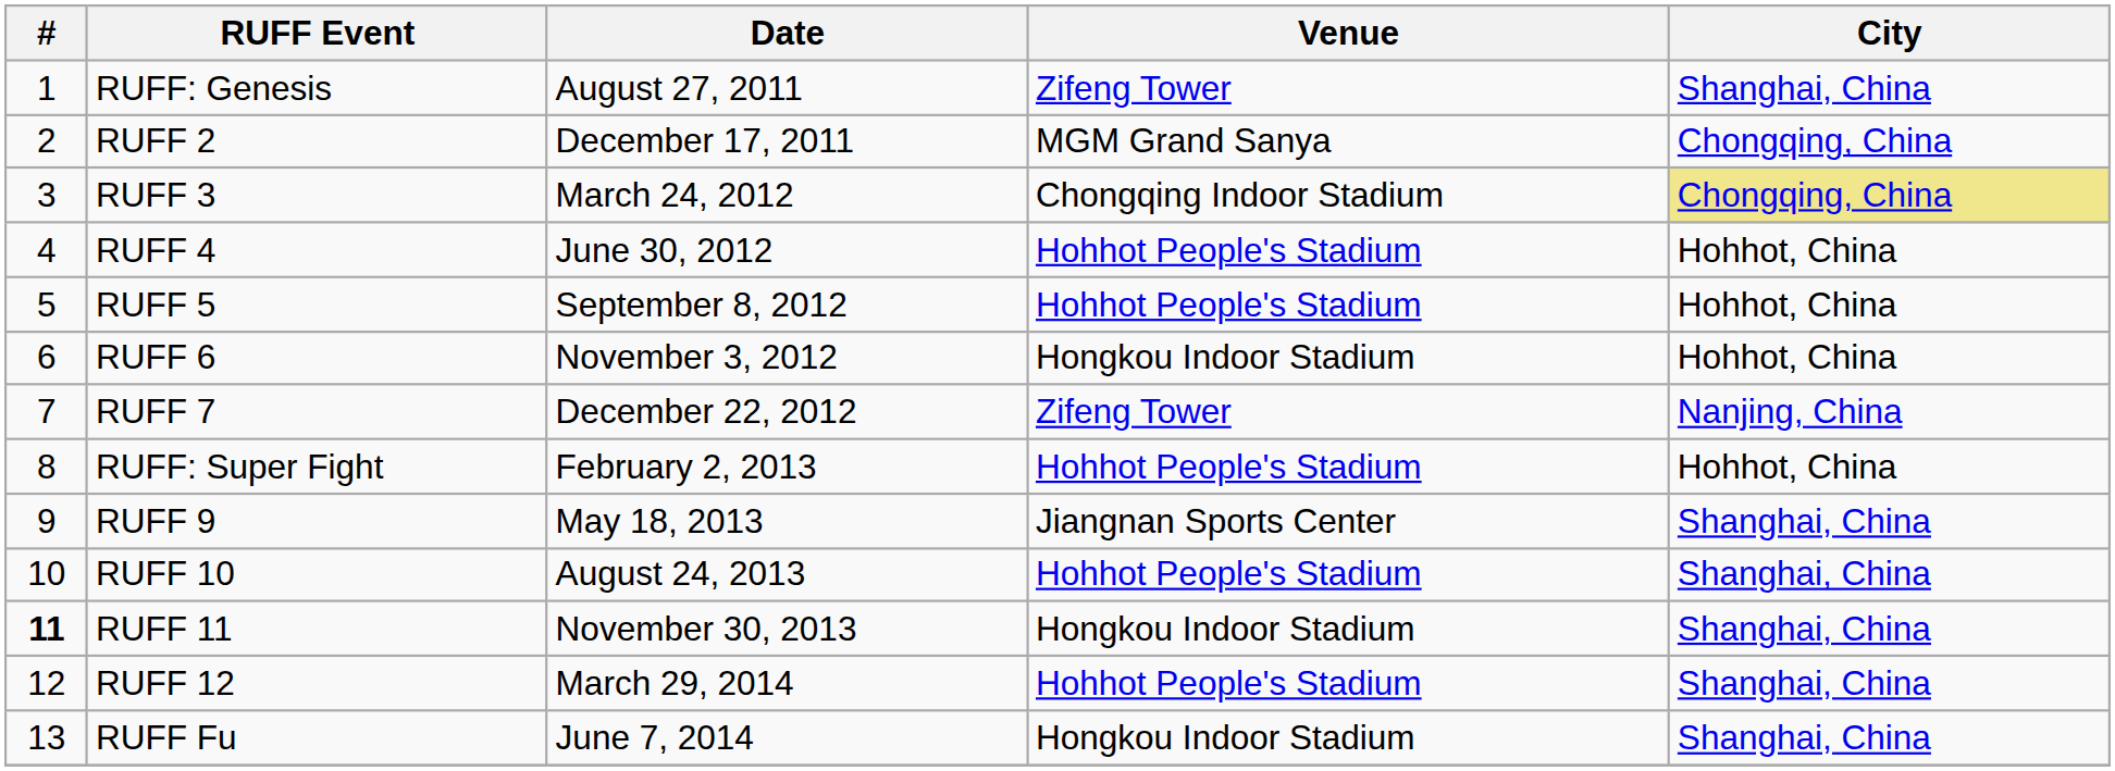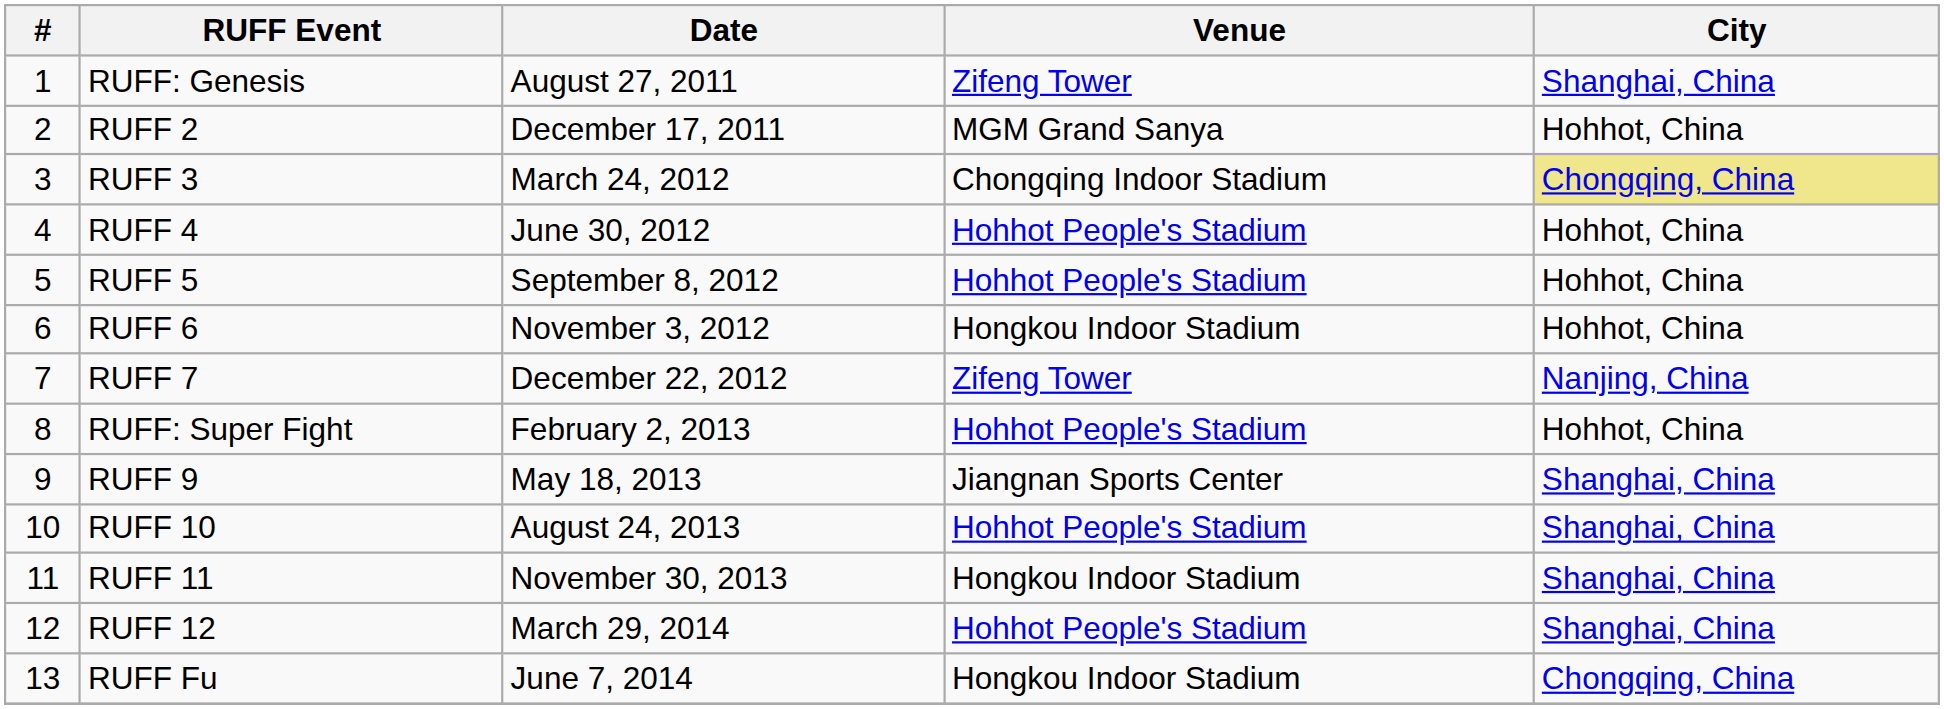RUFF 2 | City: Chongqing, China -> Hohhot, China
RUFF 11 | #: bold -> normal
RUFF Fu | City: Shanghai, China -> Chongqing, China
